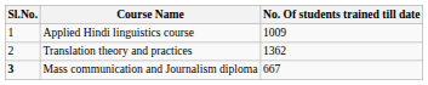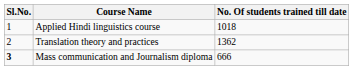Applied Hindi linguistics course | No. Of students trained till date: 1009 -> 1018
Mass communication and Journalism diploma | No. Of students trained till date: 667 -> 666
